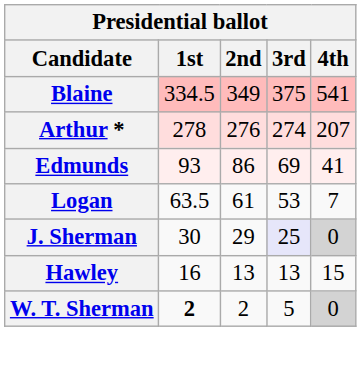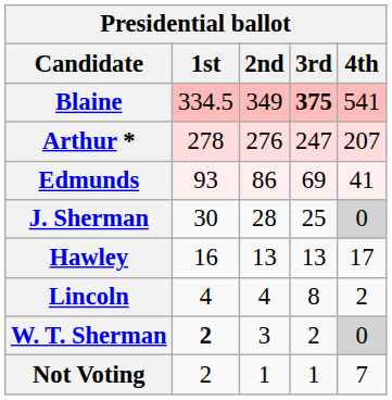Blaine | 3rd: normal -> bold
Arthur * | 3rd: 274 -> 247
- row: Logan | 63.5 | 61 | 53 | 7
J. Sherman | 2nd: 29 -> 28
J. Sherman | 3rd: lavender background -> no background
Hawley | 4th: 15 -> 17
+ row: Lincoln | 4 | 4 | 8 | 2
W. T. Sherman | 2nd: 2 -> 3
W. T. Sherman | 3rd: 5 -> 2
+ row: Not Voting | 2 | 1 | 1 | 7
